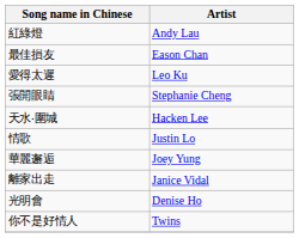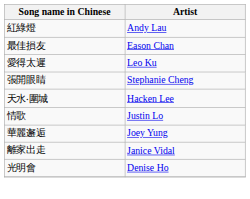- row: 你不是好情人 | Twins
